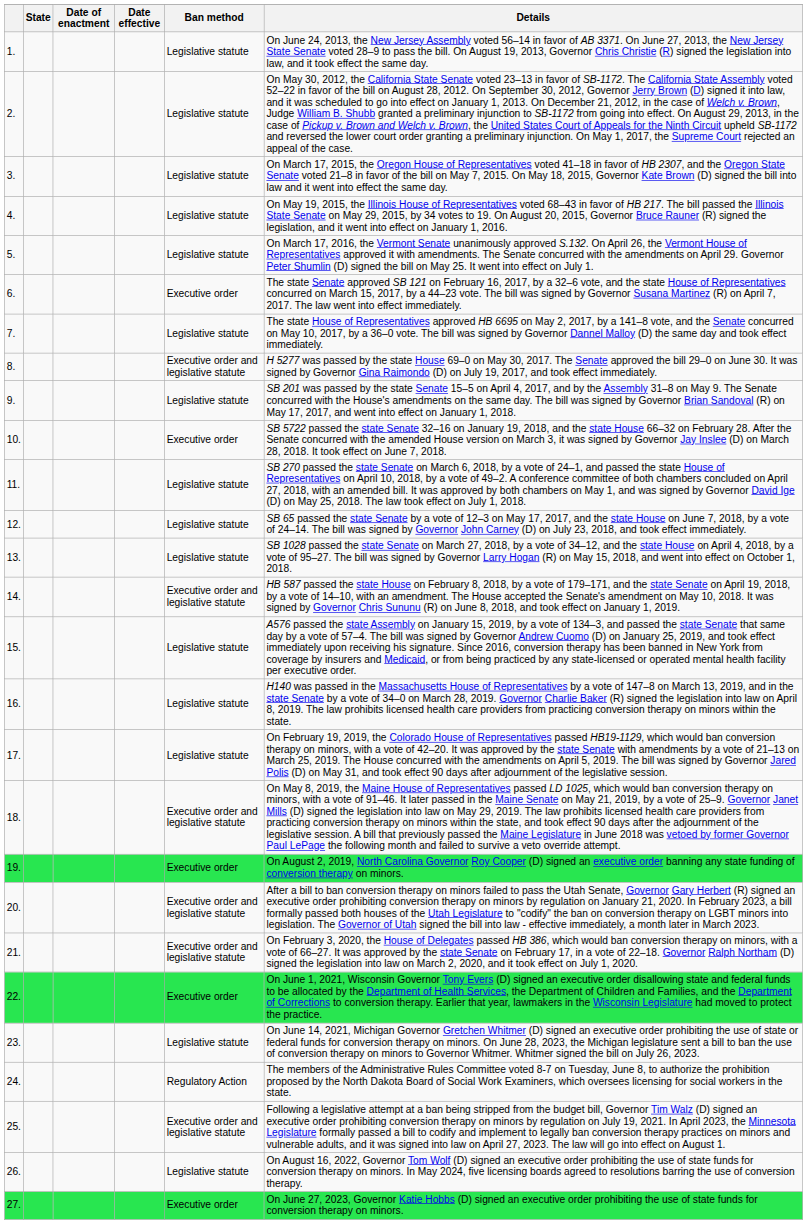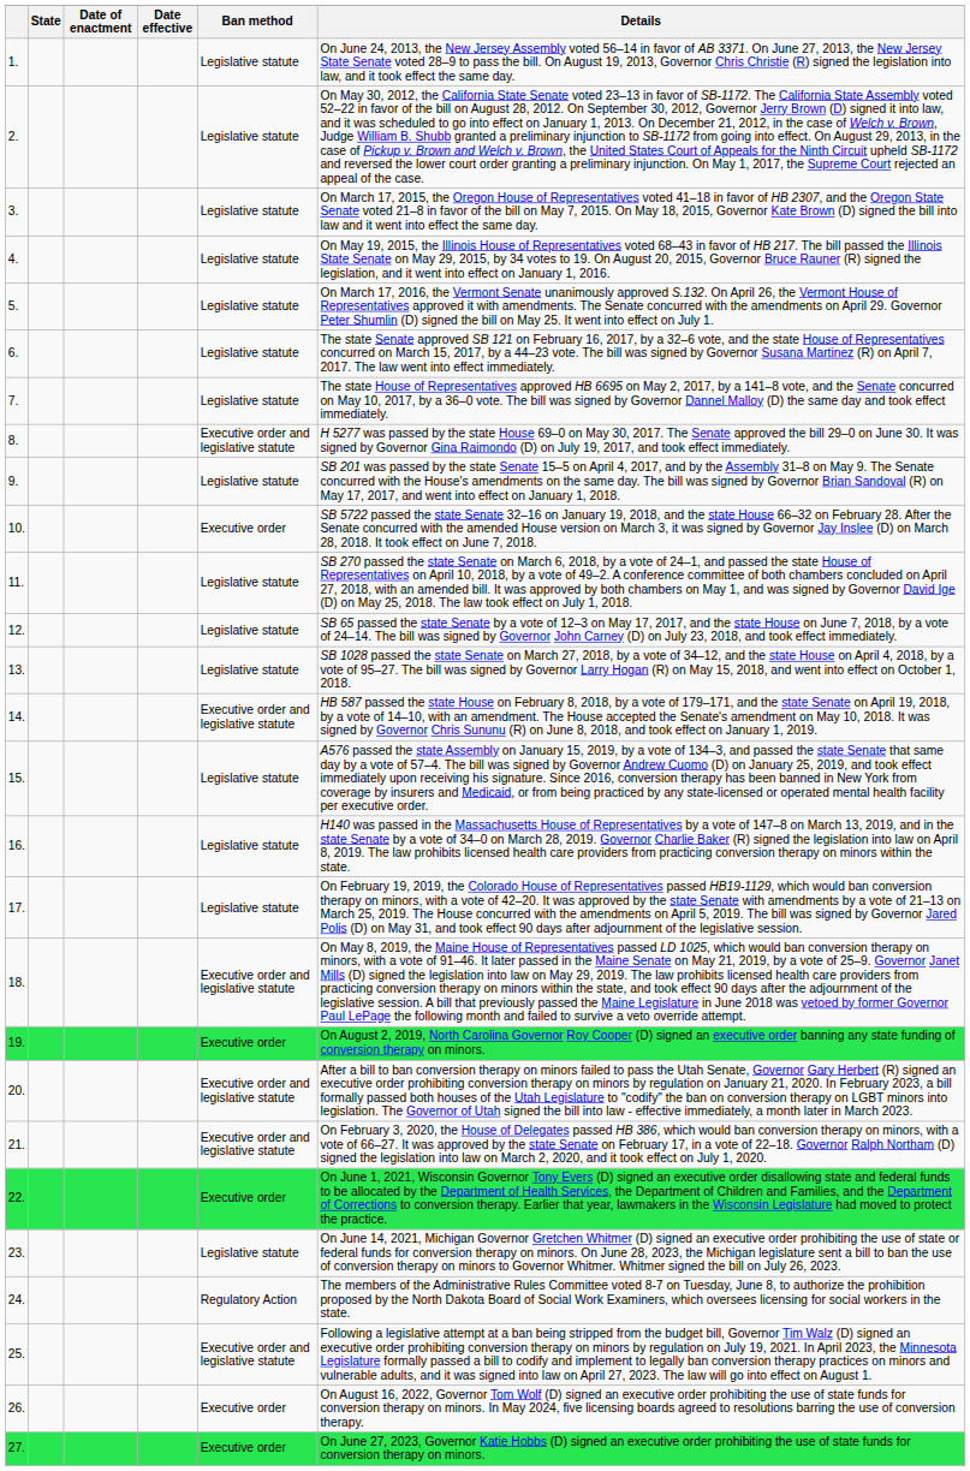6. | Ban method: Executive order -> Legislative statute
26. | Ban method: Legislative statute -> Executive order
